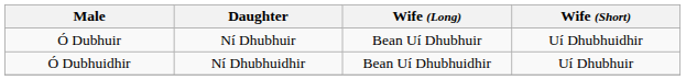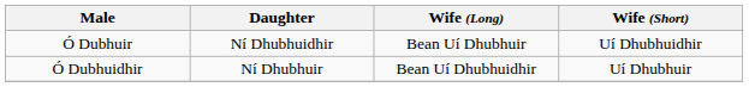Ó Dubhuir | Daughter: Ní Dhubhuir -> Ní Dhubhuidhir
Ó Dubhuidhir | Daughter: Ní Dhubhuidhir -> Ní Dhubhuir
